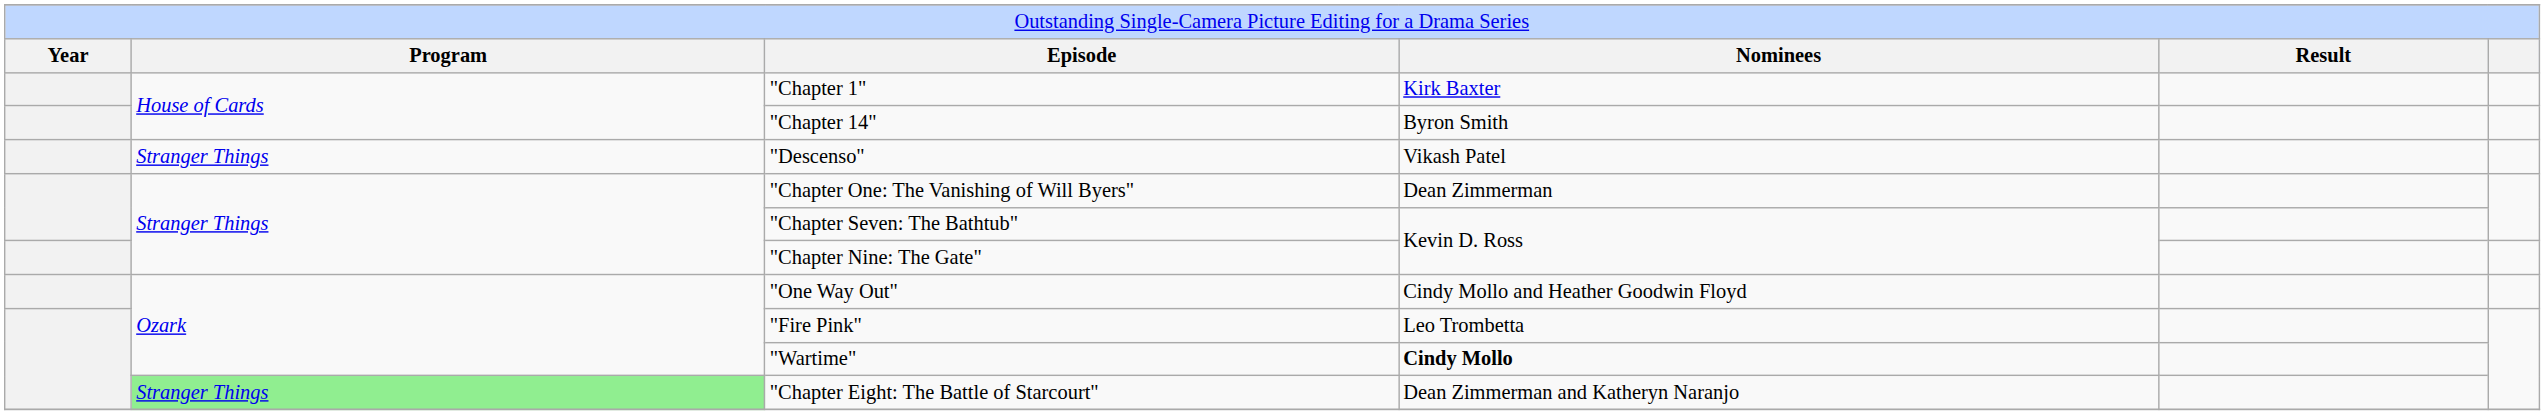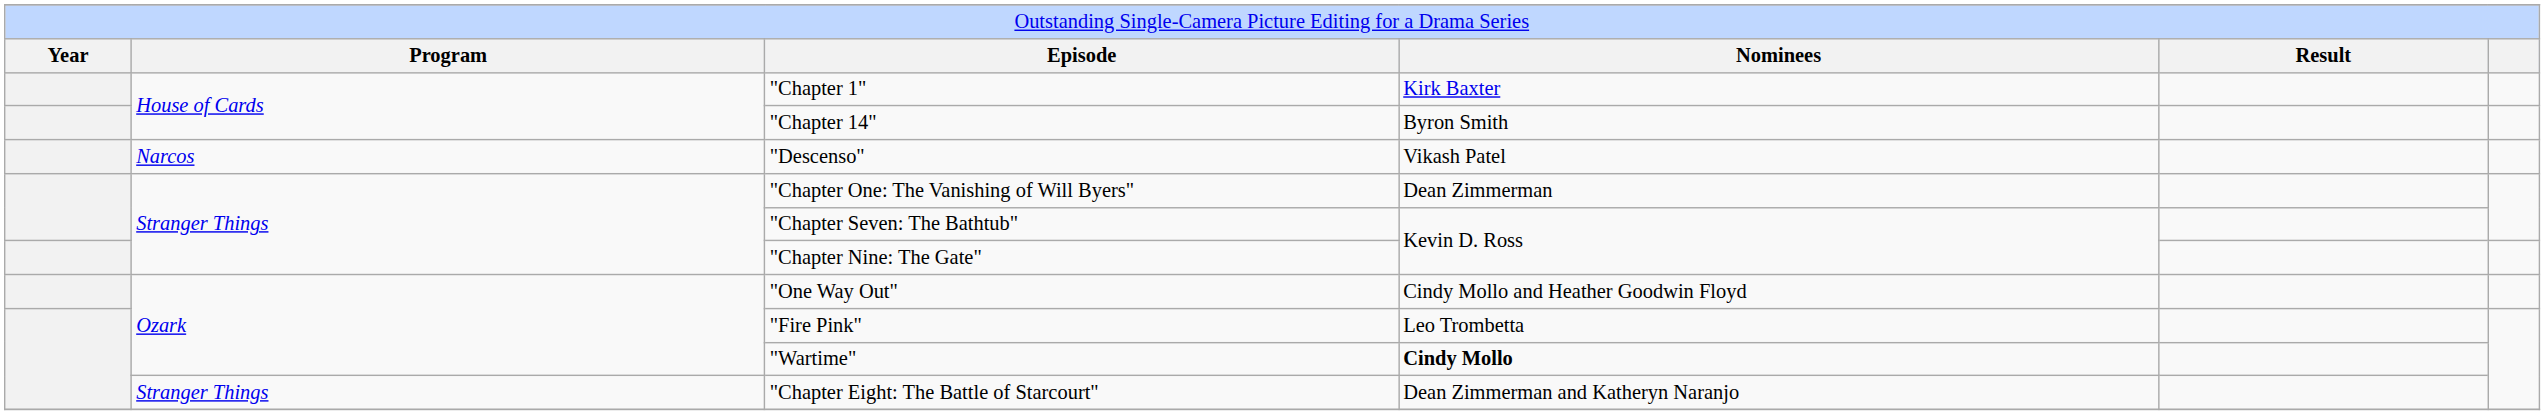"Descenso" | column 2: Stranger Things -> Narcos
"Chapter Eight: The Battle of Starcourt" | column 2: lightgreen background -> no background
